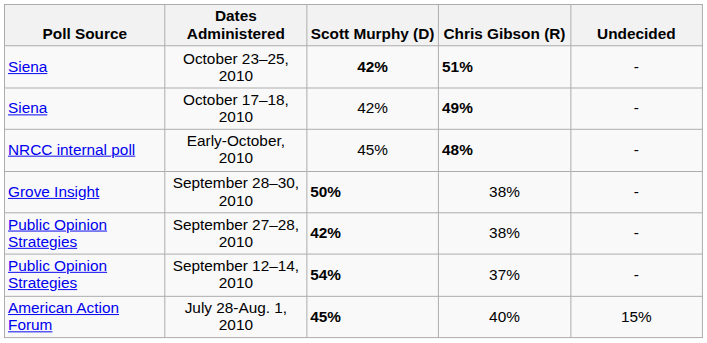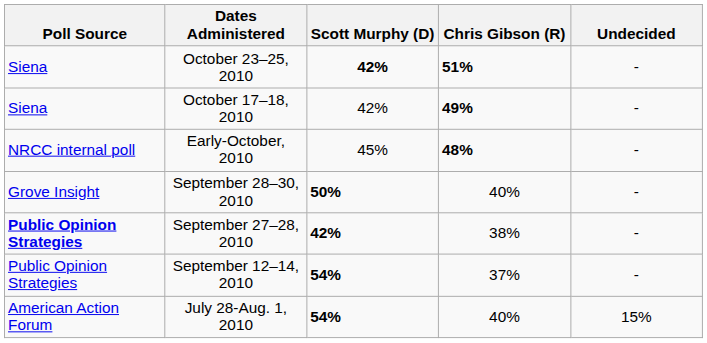September 28–30, 2010 | Chris Gibson (R): 38% -> 40%
September 27–28, 2010 | Poll Source: normal -> bold
July 28-Aug. 1, 2010 | Scott Murphy (D): 45% -> 54%
